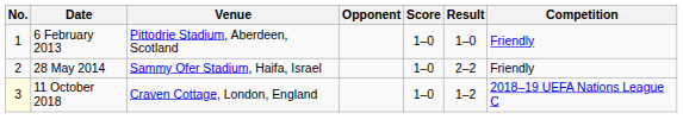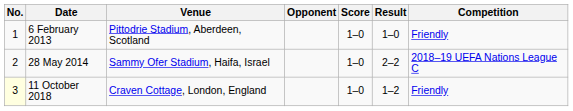28 May 2014 | Competition: Friendly -> 2018–19 UEFA Nations League C
11 October 2018 | Competition: 2018–19 UEFA Nations League C -> Friendly
